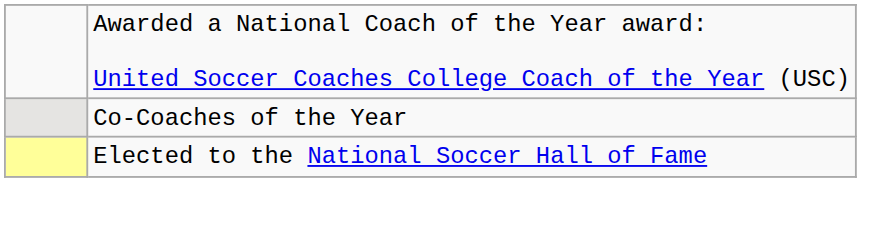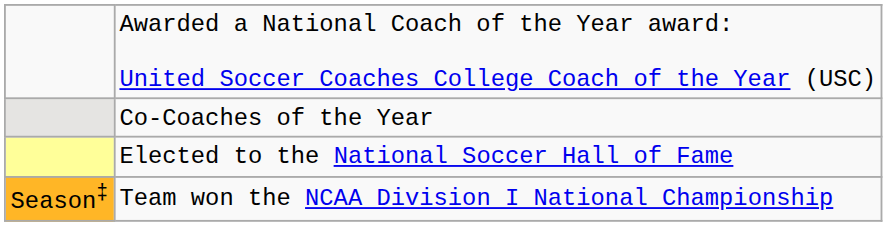+ row: Season‡ | Team won the NCAA Division I National Championship
